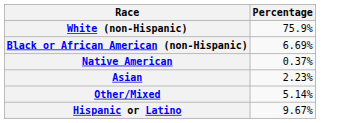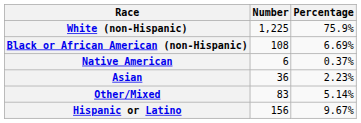+ column: Number | 1,225 | 108 | 6 | 36 | 83 | 156
